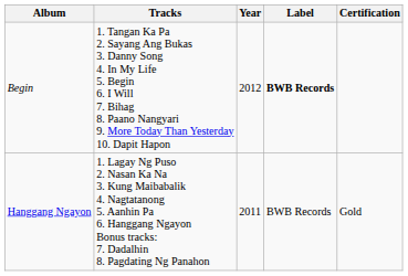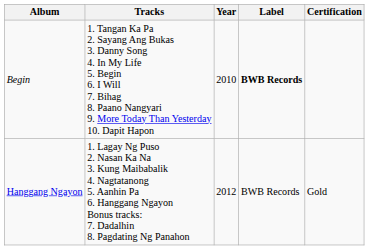Begin | Year: 2012 -> 2010
Hanggang Ngayon | Year: 2011 -> 2012
